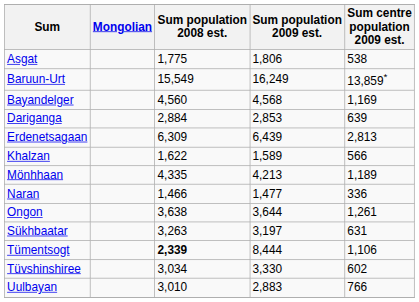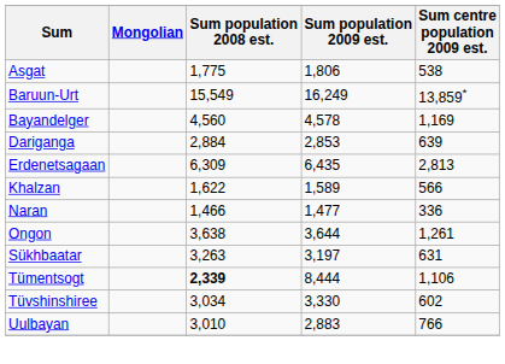Bayandelger | Sum population 2009 est.: 4,568 -> 4,578
Erdenetsagaan | Sum population 2009 est.: 6,439 -> 6,435
- row: Mönhhaan | 4,335 | 4,213 | 1,189
